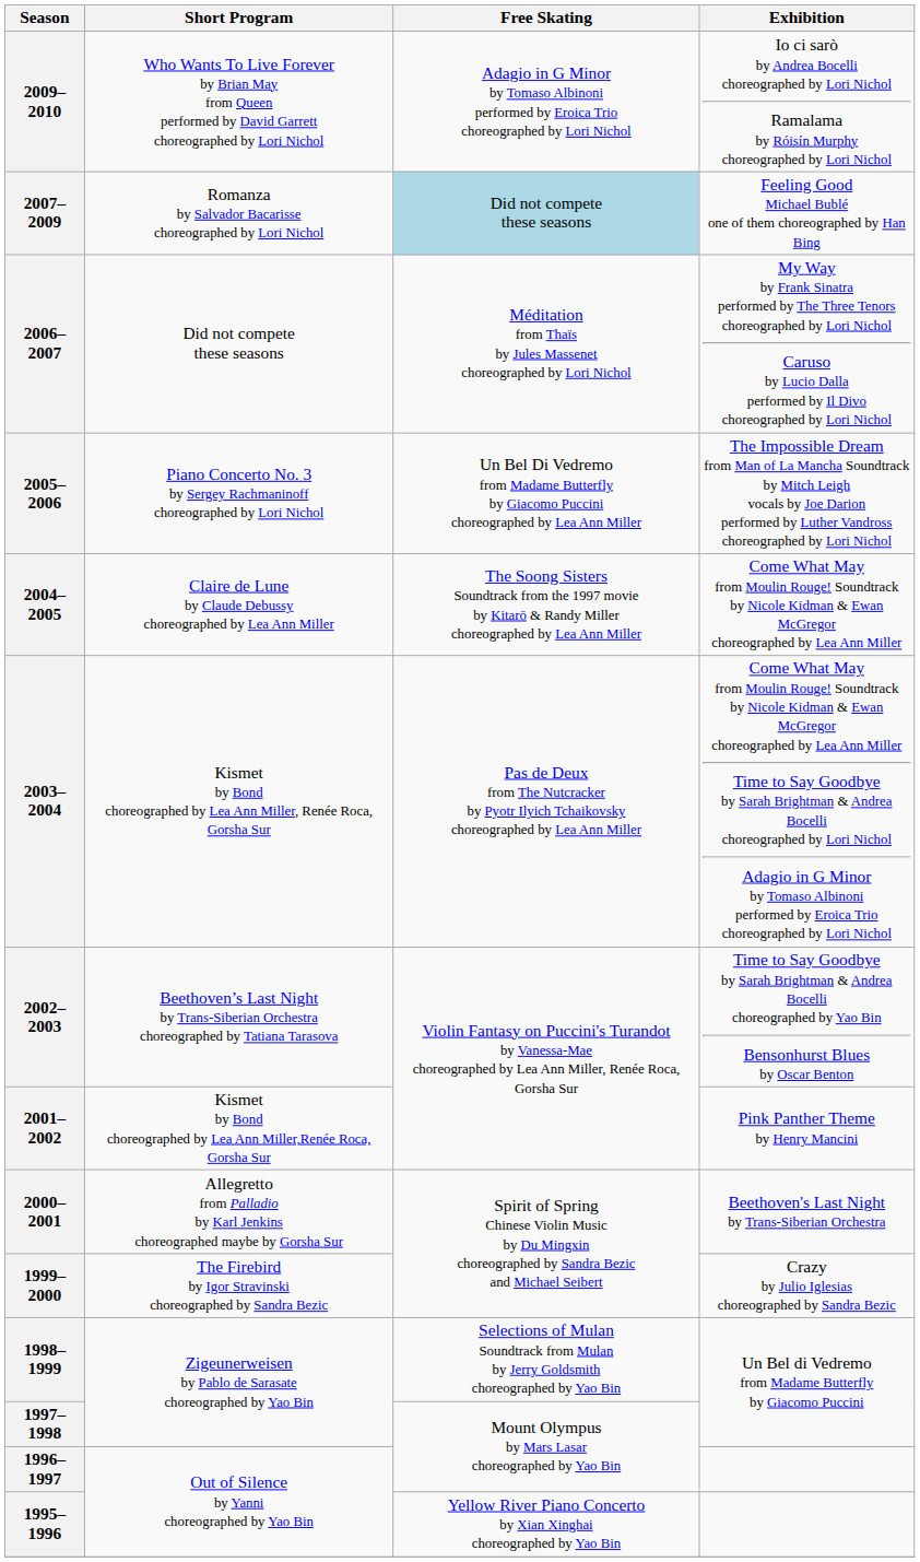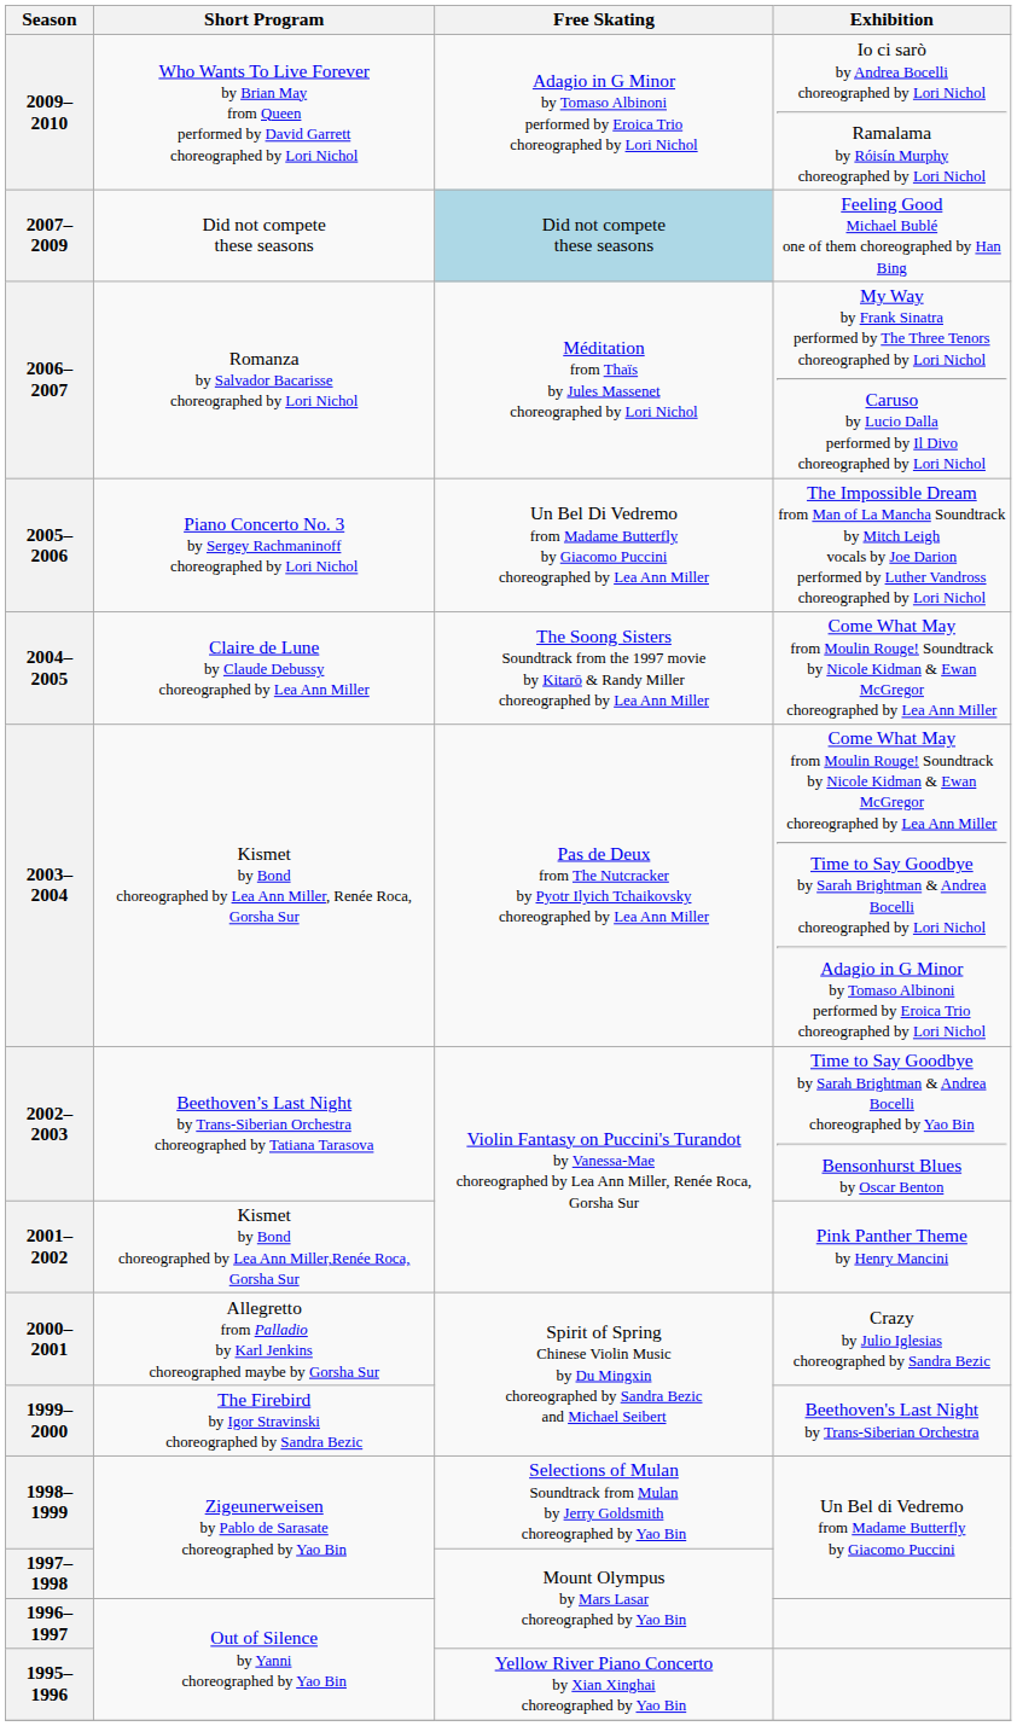2007–2009 | Short Program: Romanza by Salvador Bacarisse choreographed by Lori Nichol -> Did not compete these seasons
2006–2007 | Short Program: Did not compete these seasons -> Romanza by Salvador Bacarisse choreographed by Lori Nichol
2000–2001 | Exhibition: Beethoven's Last Night by Trans-Siberian Orchestra -> Crazy by Julio Iglesias choreographed by Sandra Bezic
1999–2000 | Exhibition: Crazy by Julio Iglesias choreographed by Sandra Bezic -> Beethoven's Last Night by Trans-Siberian Orchestra
